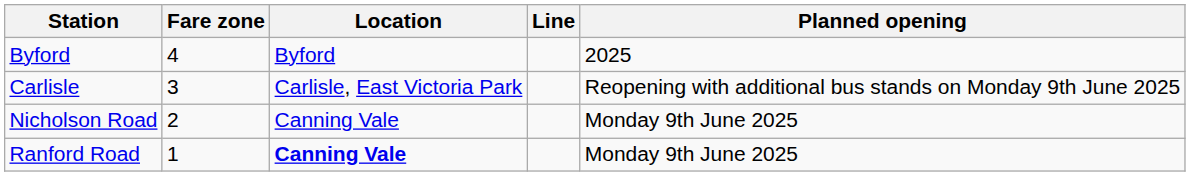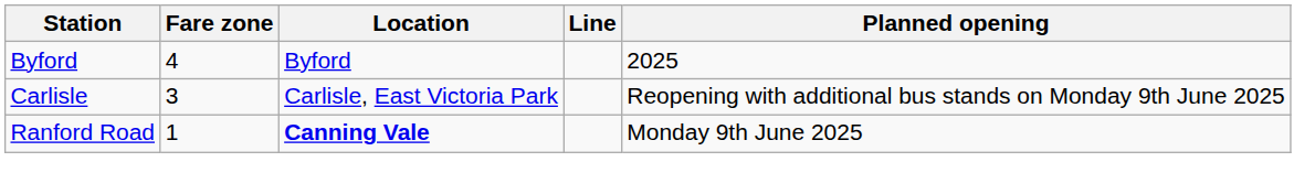- row: Nicholson Road | 2 | Canning Vale | Monday 9th June 2025
